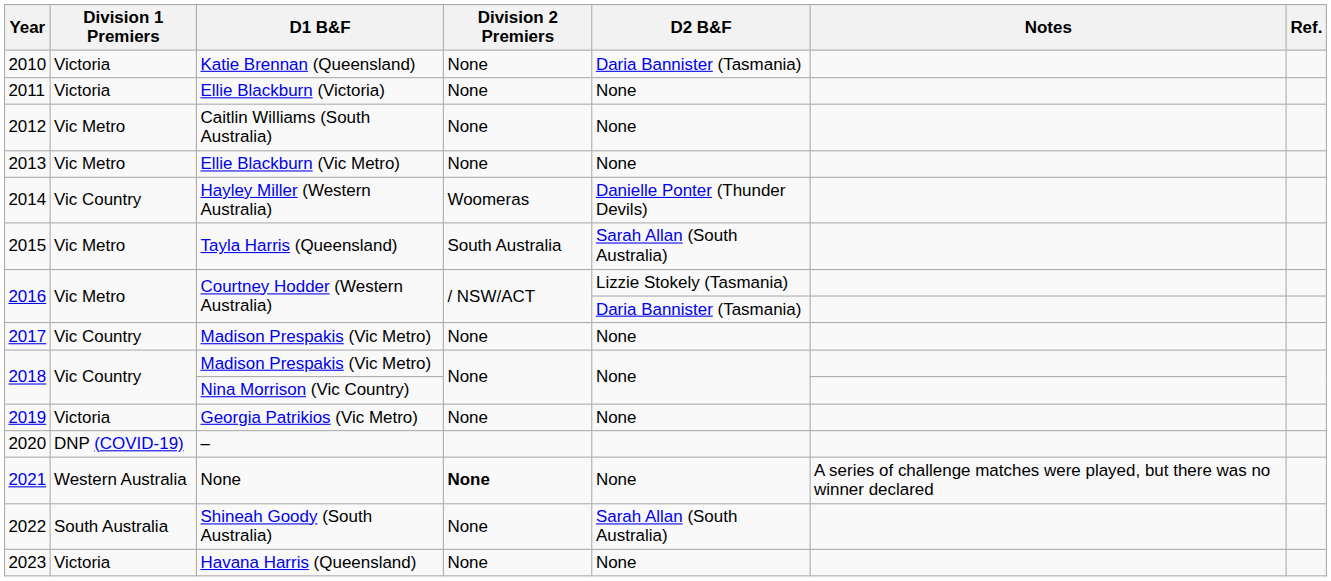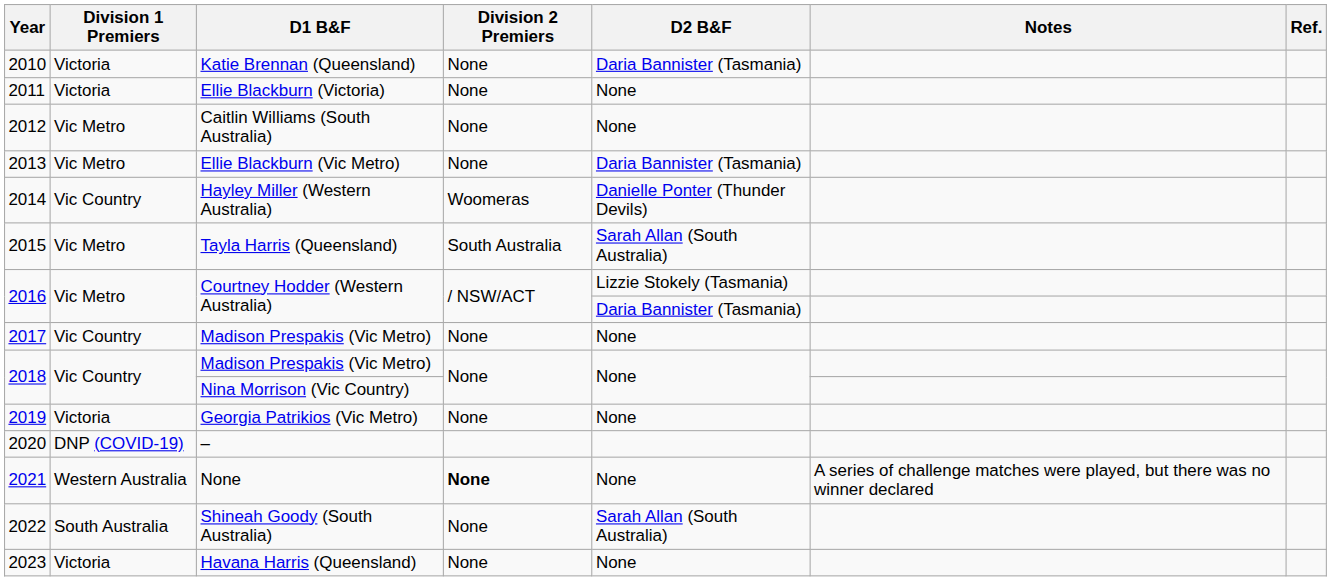2013 | D2 B&F: None -> Daria Bannister (Tasmania)
